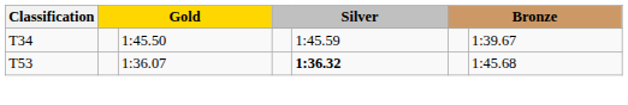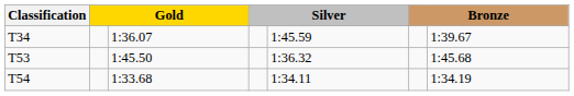T34 | column 3: 1:45.50 -> 1:36.07
T53 | column 3: 1:36.07 -> 1:45.50
T53 | column 5: bold -> normal
+ row: T54 | 1:33.68 | 1:34.11 | 1:34.19
